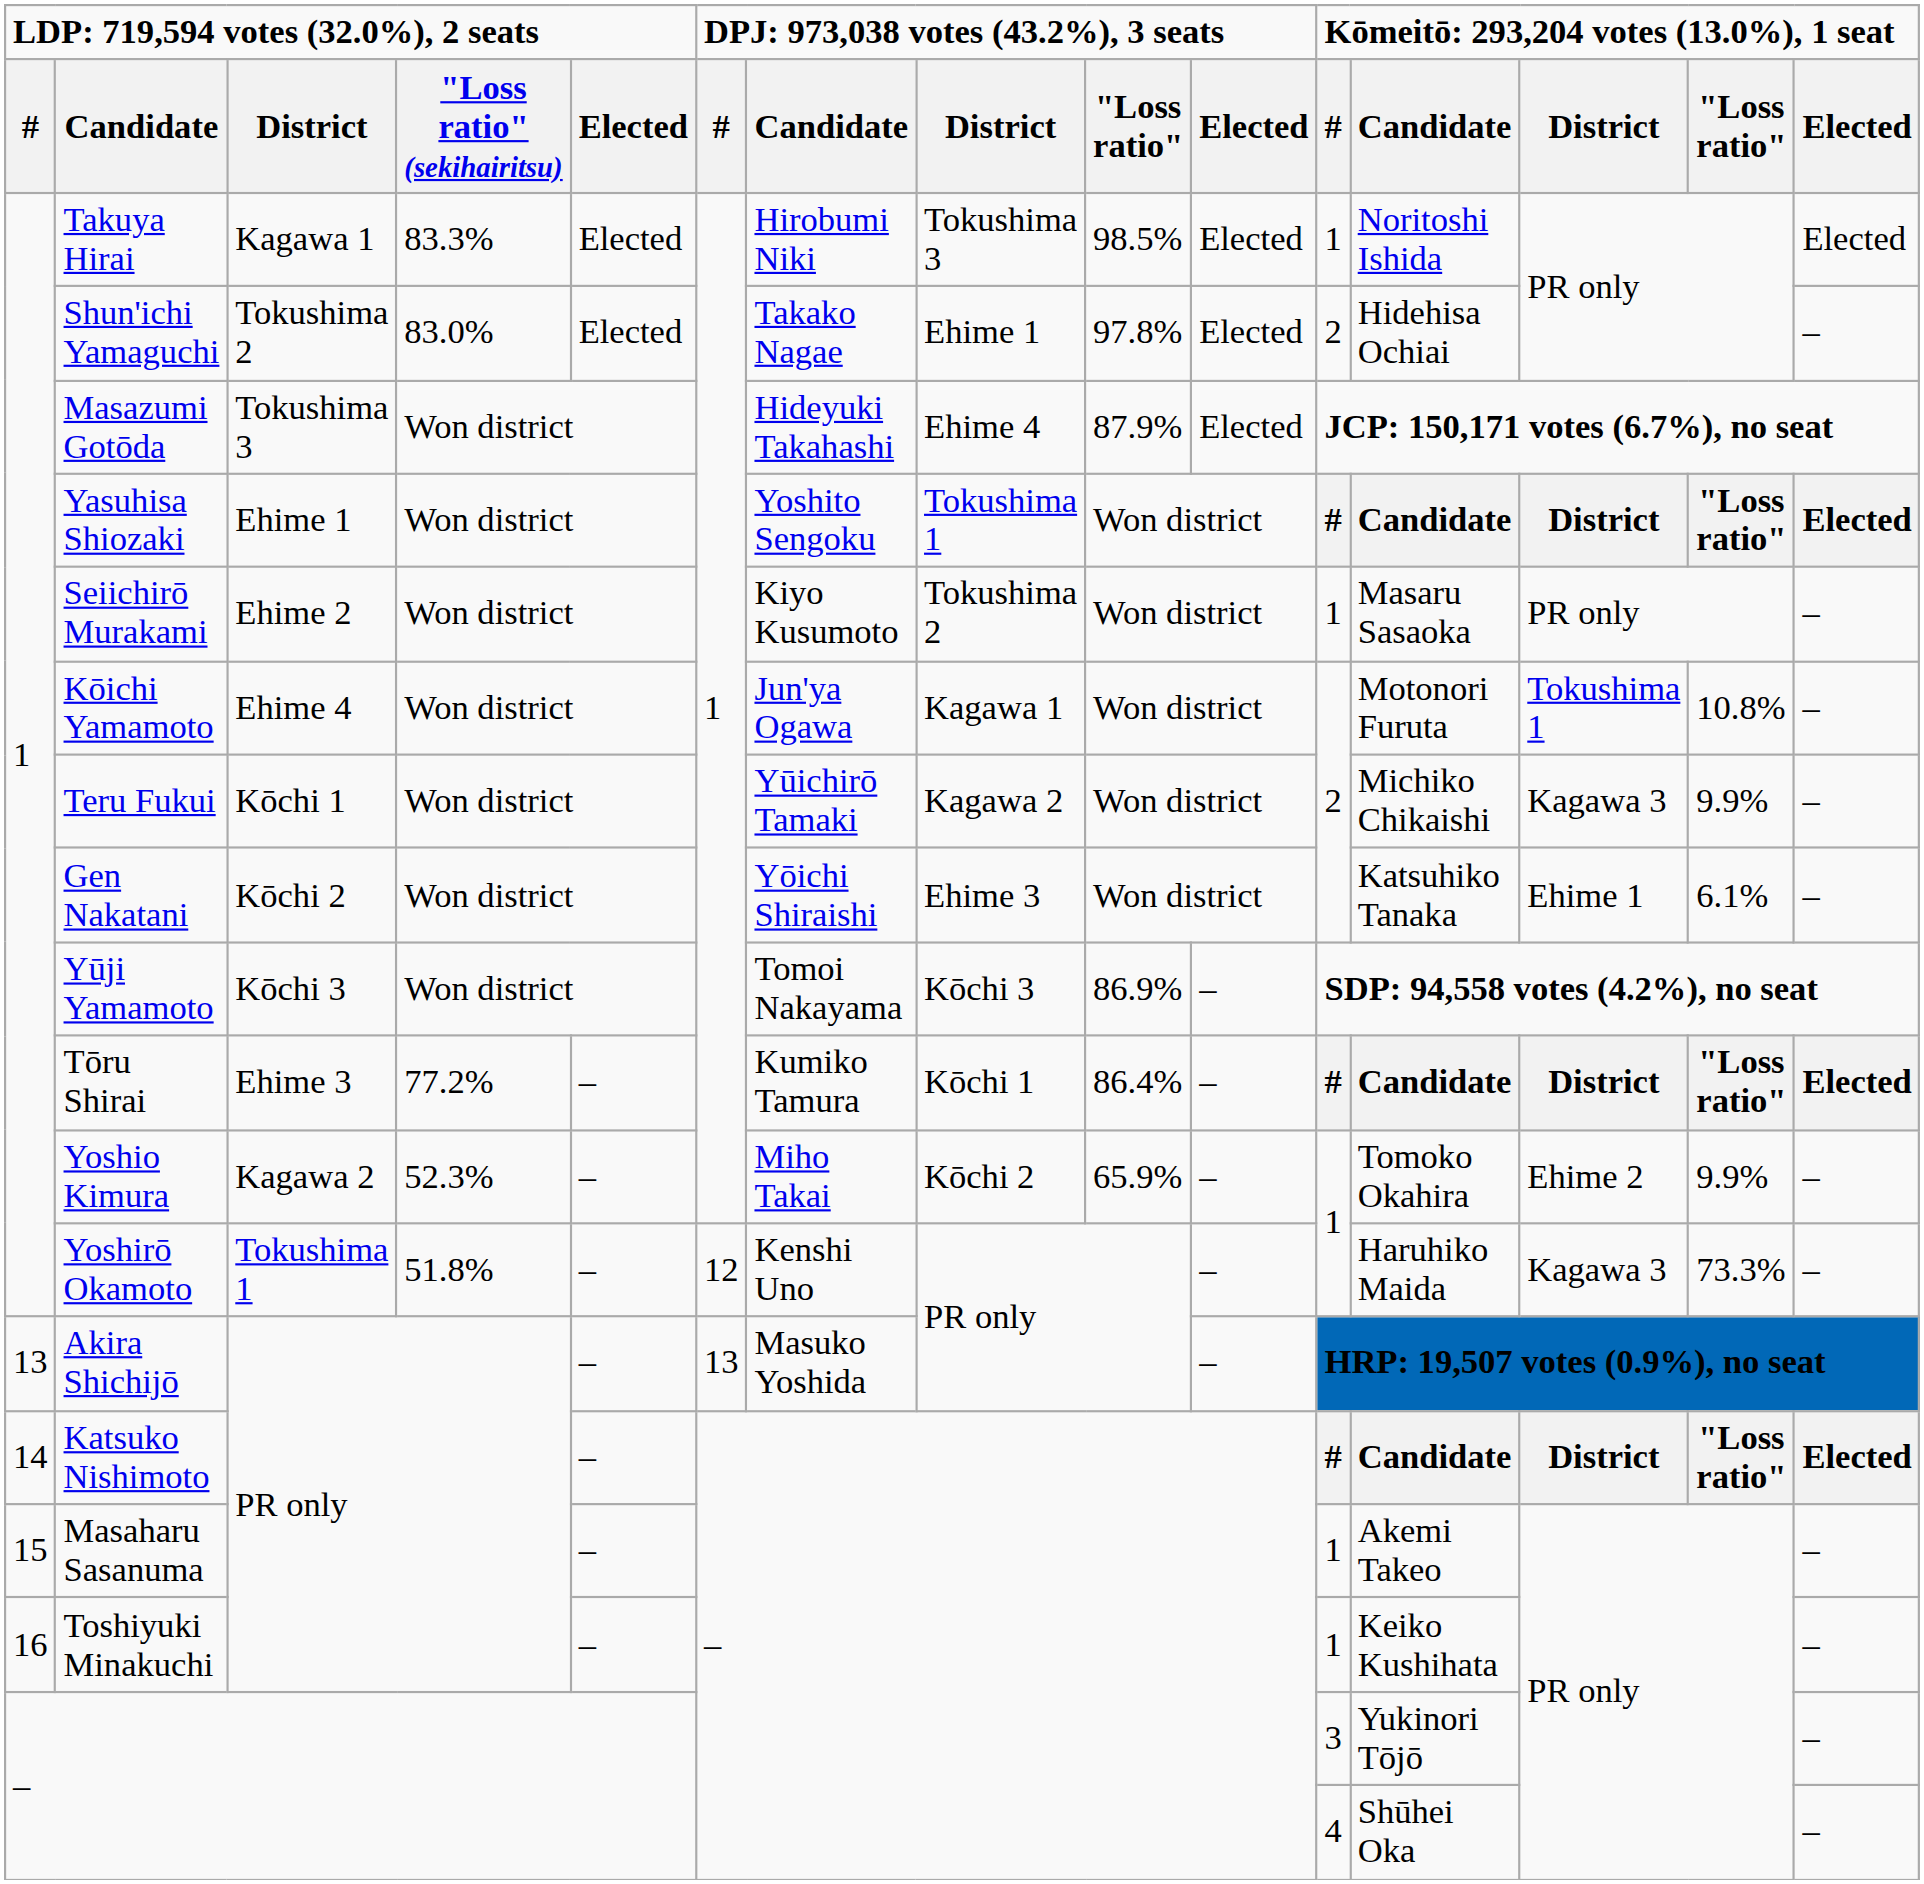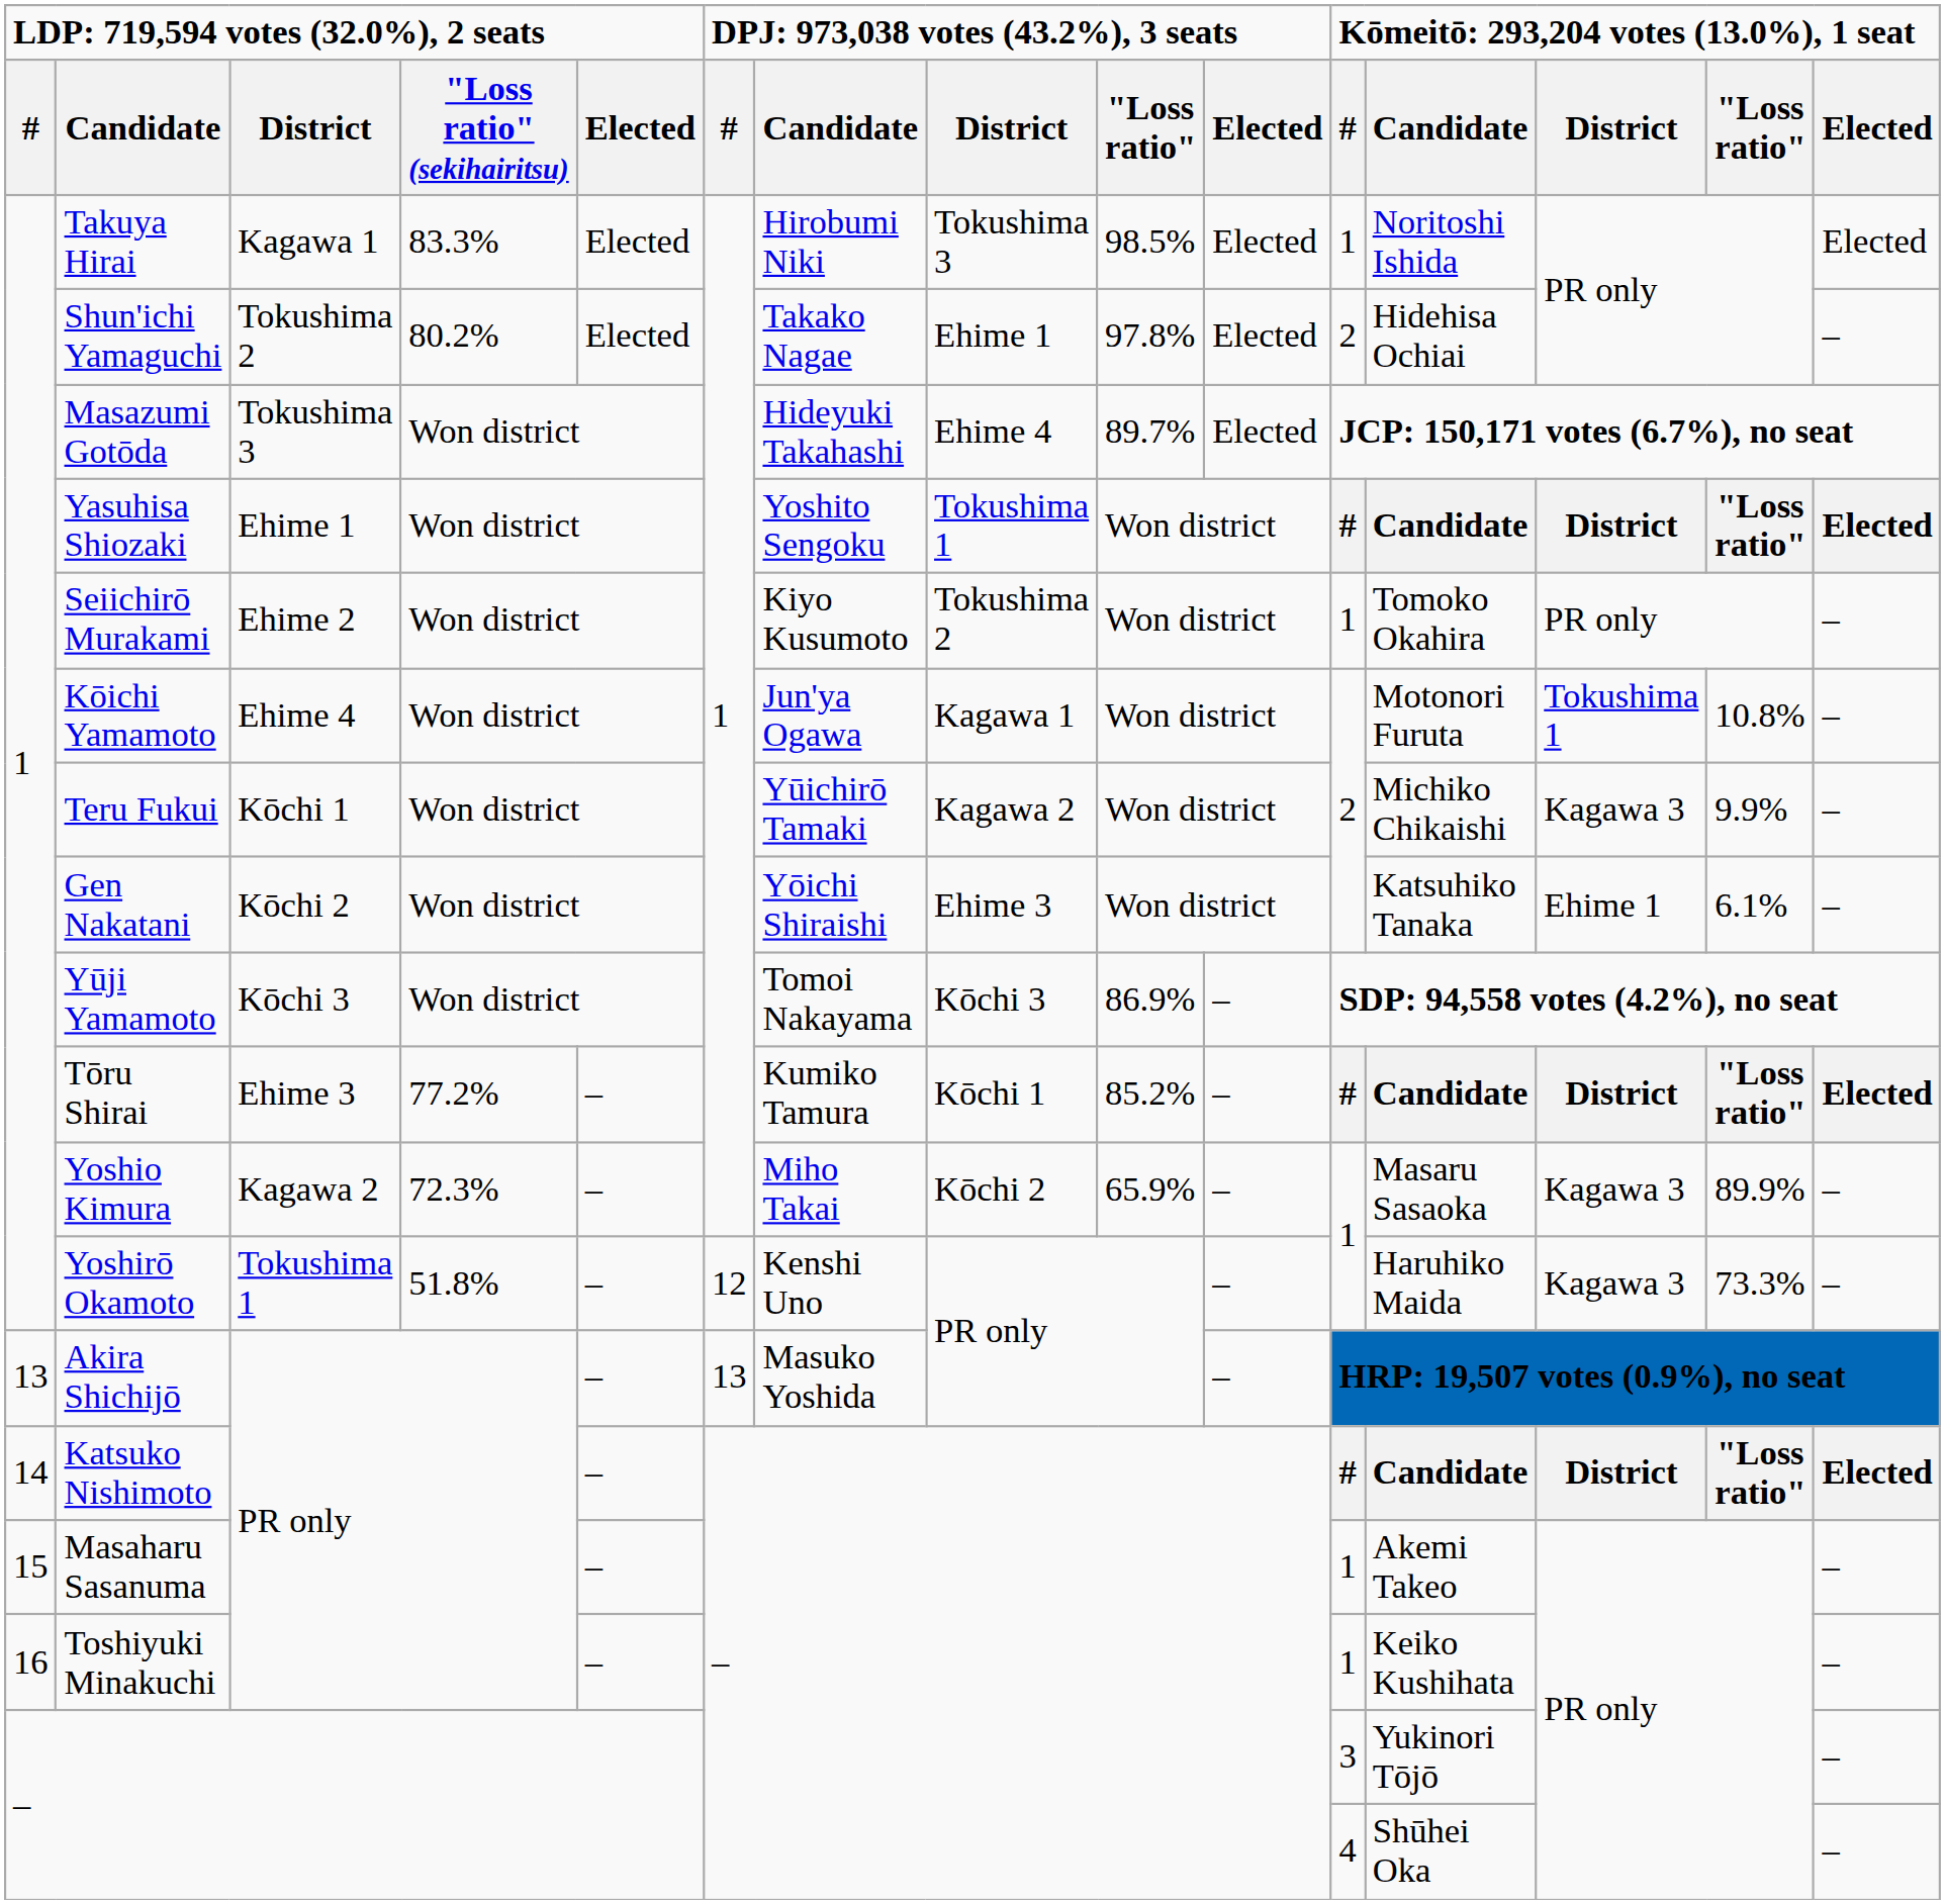Shun'ichi Yamaguchi | column 4: 83.0% -> 80.2%
Masazumi Gotōda | column 9: 87.9% -> 89.7%
Seiichirō Murakami | column 12: Masaru Sasaoka -> Tomoko Okahira
Tōru Shirai | column 9: 86.4% -> 85.2%
Yoshio Kimura | column 4: 52.3% -> 72.3%
Yoshio Kimura | column 12: Tomoko Okahira -> Masaru Sasaoka
Yoshio Kimura | column 13: Ehime 2 -> Kagawa 3
Yoshio Kimura | column 14: 9.9% -> 89.9%
